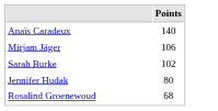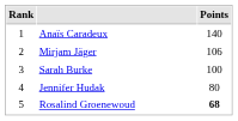+ column: Rank | 1 | 2 | 3 | 4 | 5
Sarah Burke | Points: 102 -> 100
Rosalind Groenewoud | Points: normal -> bold
